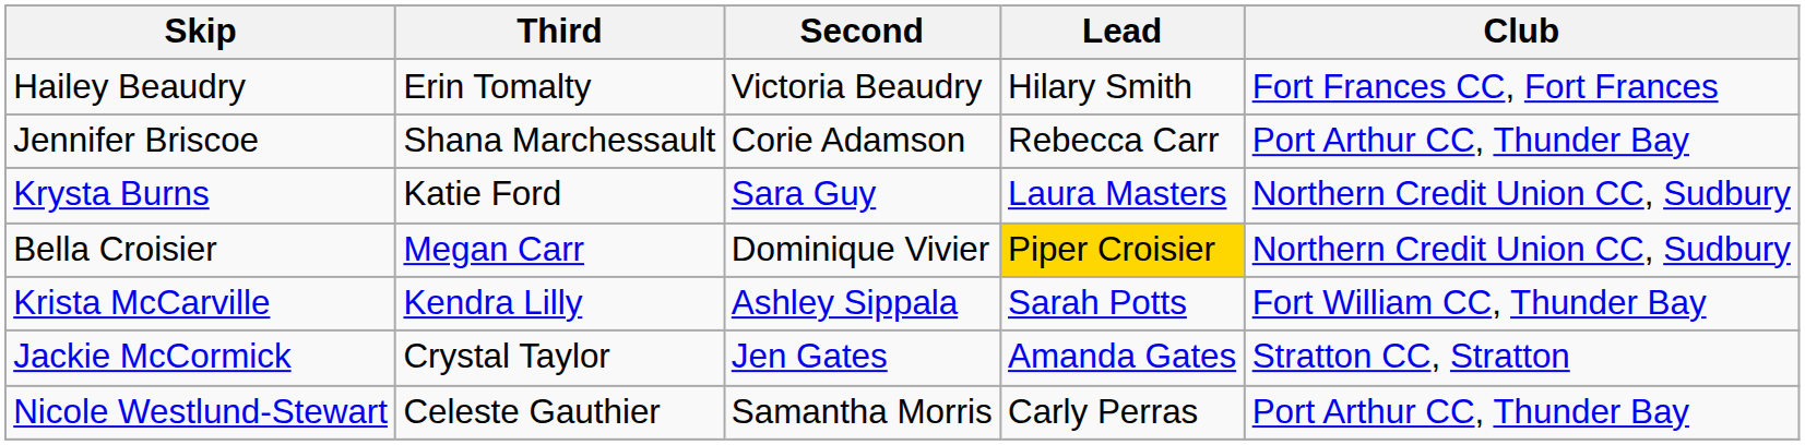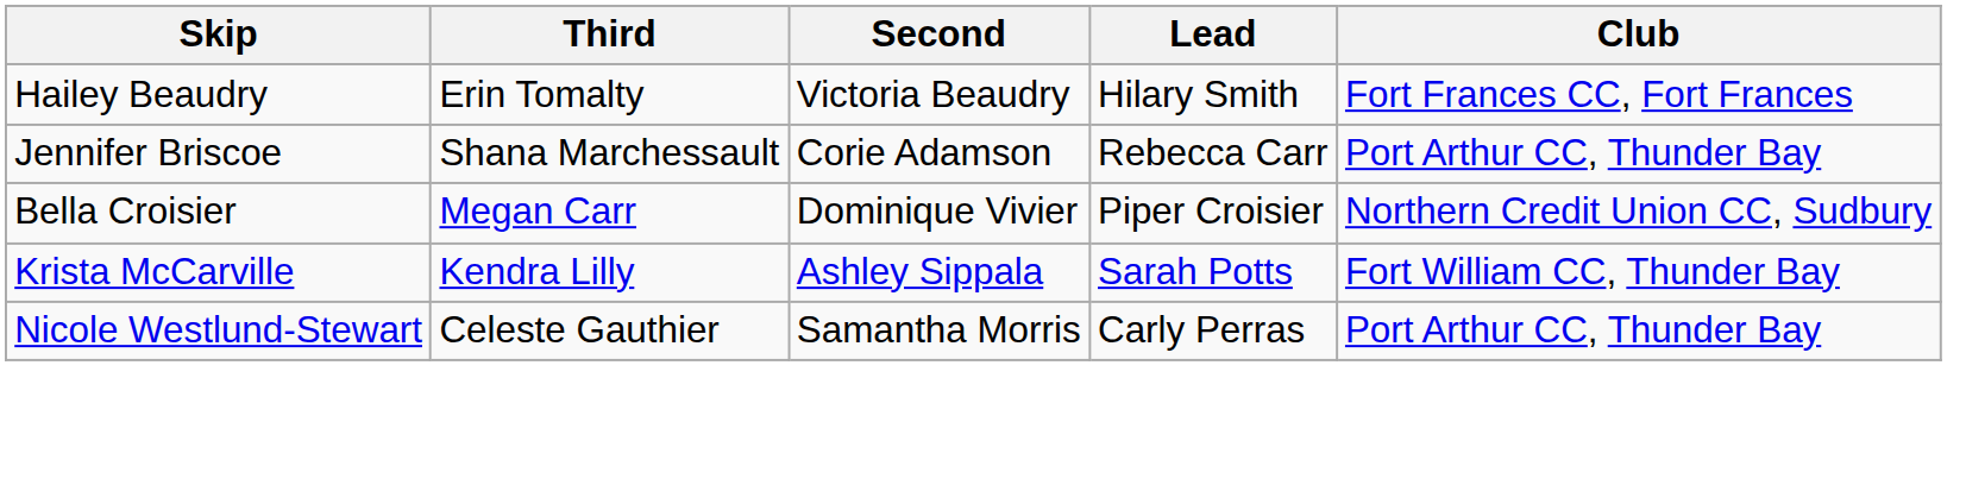- row: Krysta Burns | Katie Ford | Sara Guy | Laura Masters | Northern Credit Union CC, Sudbury
Bella Croisier | Lead: gold background -> no background
- row: Jackie McCormick | Crystal Taylor | Jen Gates | Amanda Gates | Stratton CC, Stratton
